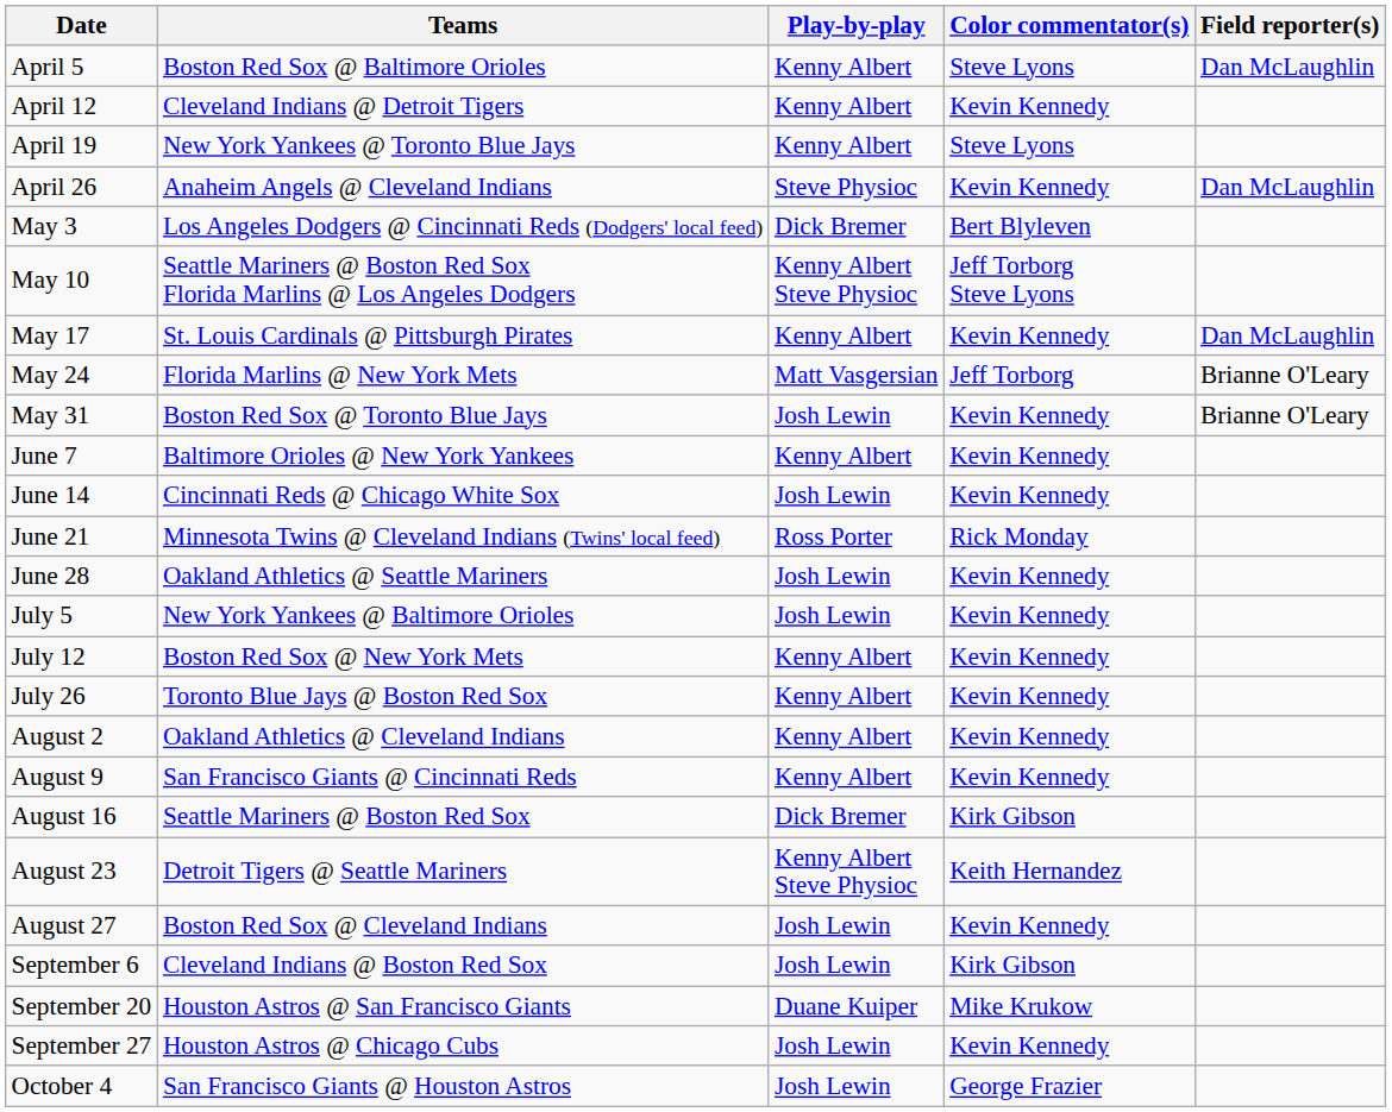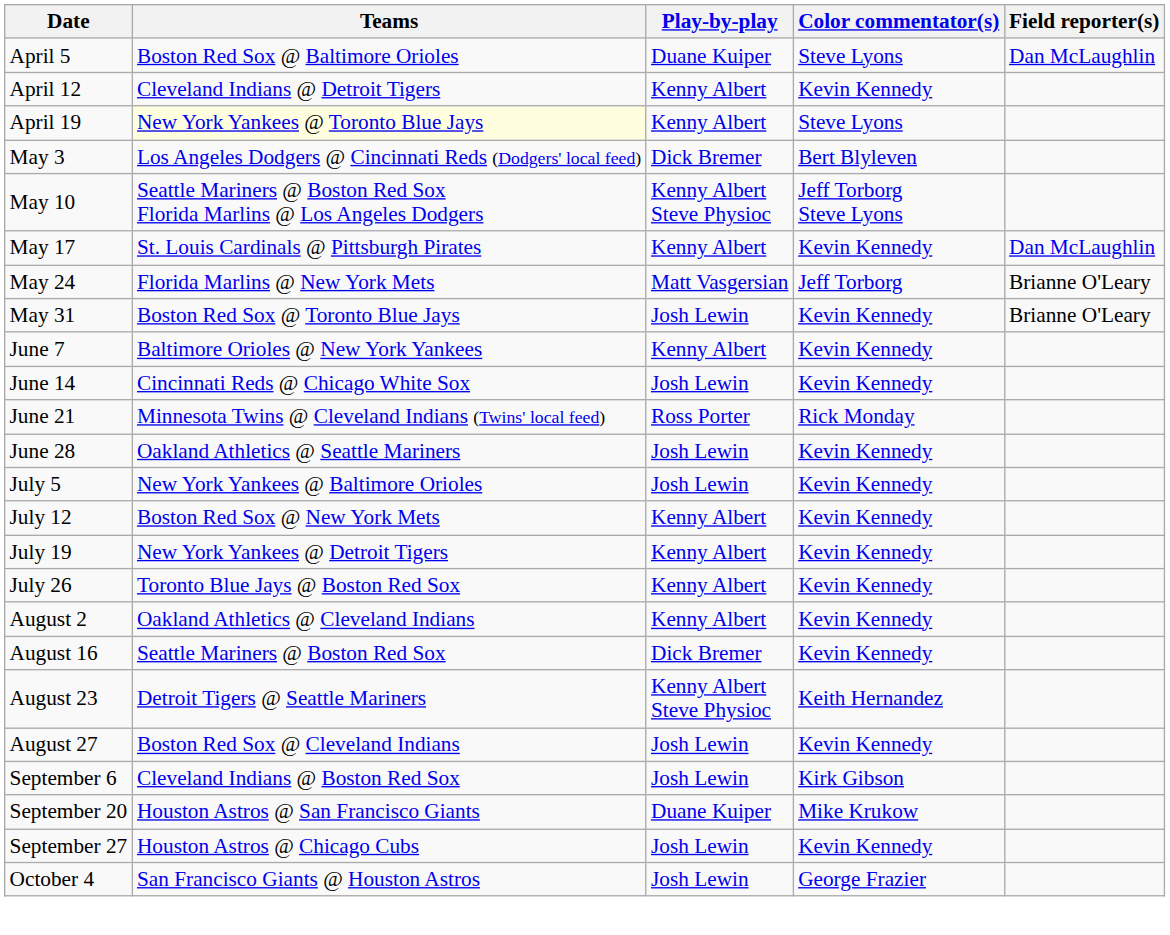April 5 | Play-by-play: Kenny Albert -> Duane Kuiper
April 19 | Teams: no background -> lightyellow background
- row: April 26 | Anaheim Angels @ Cleveland Indians | Steve Physioc | Kevin Kennedy | Dan McLaughlin
+ row: July 19 | New York Yankees @ Detroit Tigers | Kenny Albert | Kevin Kennedy
- row: August 9 | San Francisco Giants @ Cincinnati Reds | Kenny Albert | Kevin Kennedy
August 16 | Color commentator(s): Kirk Gibson -> Kevin Kennedy
